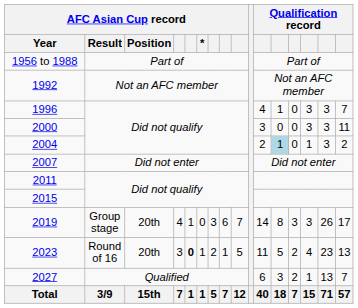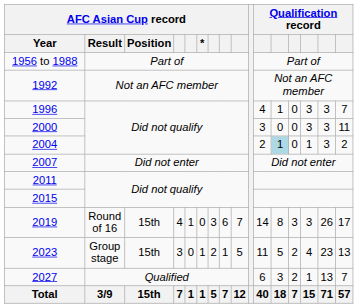2019 | AFC Asian Cup record / Result: Group stage -> Round of 16
2019 | AFC Asian Cup record / Position: 20th -> 15th
2023 | AFC Asian Cup record / Result: Round of 16 -> Group stage
2023 | AFC Asian Cup record / Position: 20th -> 15th
2023 | column 5: bold -> normal
